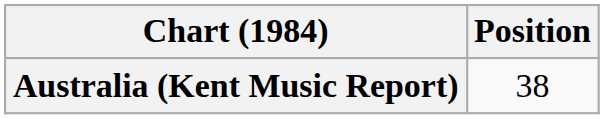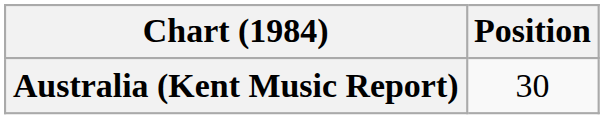Australia (Kent Music Report) | Position: 38 -> 30
